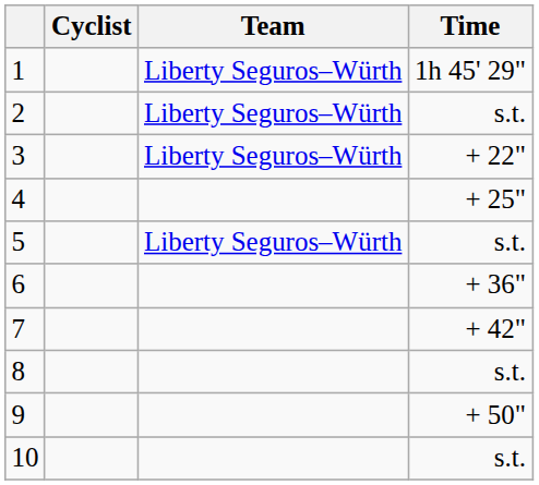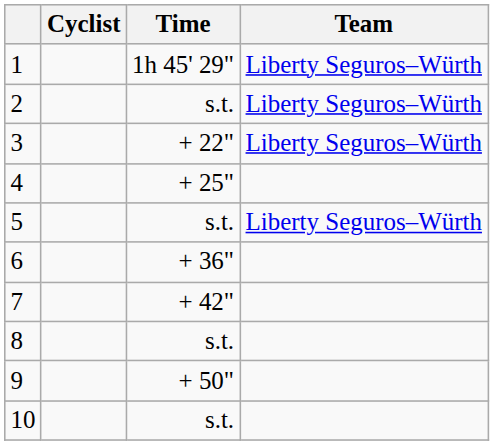columns swapped: Team <-> Time
